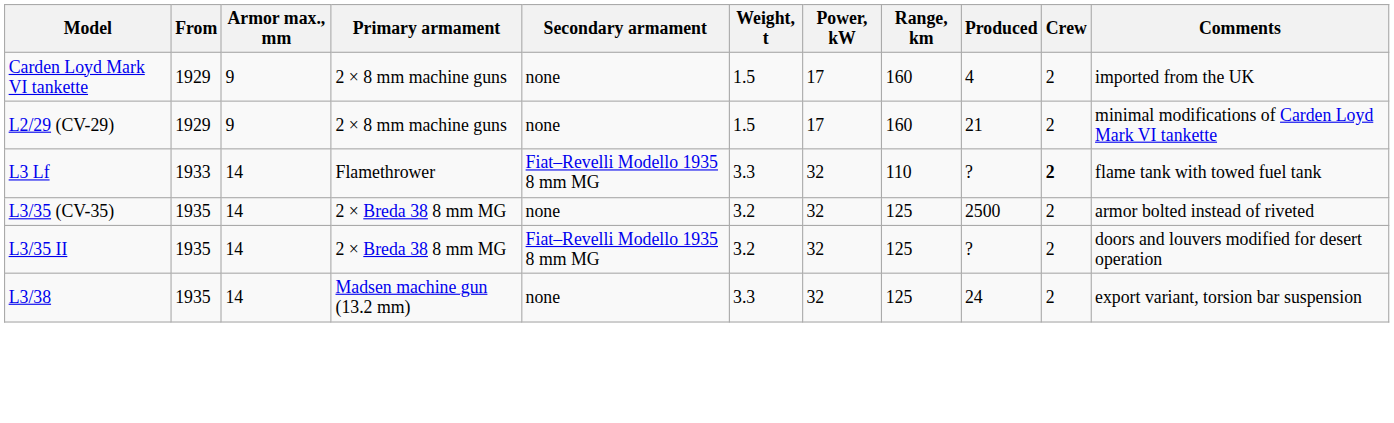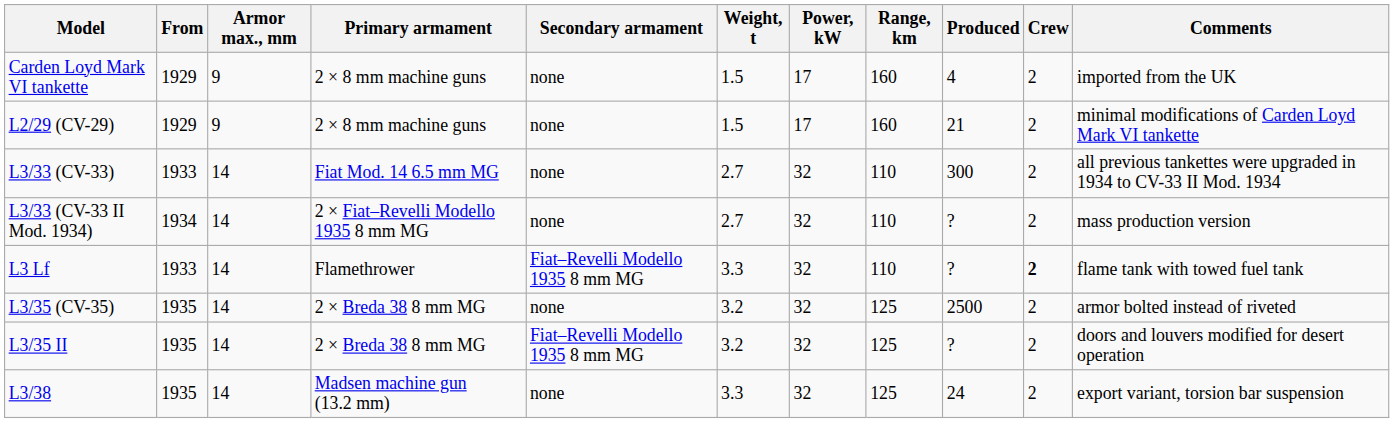+ row: L3/33 (CV-33) | 1933 | 14 | Fiat Mod. 14 6.5 mm MG | none | 2.7 | 32 | 110 | 300 | 2 | all previous tankettes were upgraded in 1934 to CV-33 II Mod. 1934
+ row: L3/33 (CV-33 II Mod. 1934) | 1934 | 14 | 2 × Fiat–Revelli Modello 1935 8 mm MG | none | 2.7 | 32 | 110 | ? | 2 | mass production version
